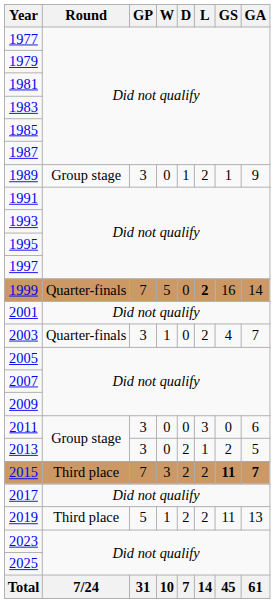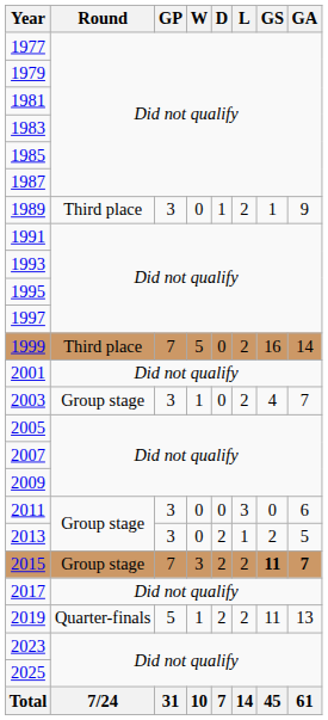1989 | Round: Group stage -> Third place
1999 | Round: Quarter-finals -> Third place
1999 | L: bold -> normal
2003 | Round: Quarter-finals -> Group stage
2015 | Round: Third place -> Group stage
2019 | Round: Third place -> Quarter-finals
